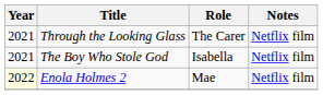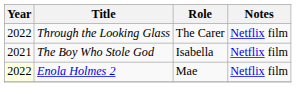Through the Looking Glass | Year: 2021 -> 2022
